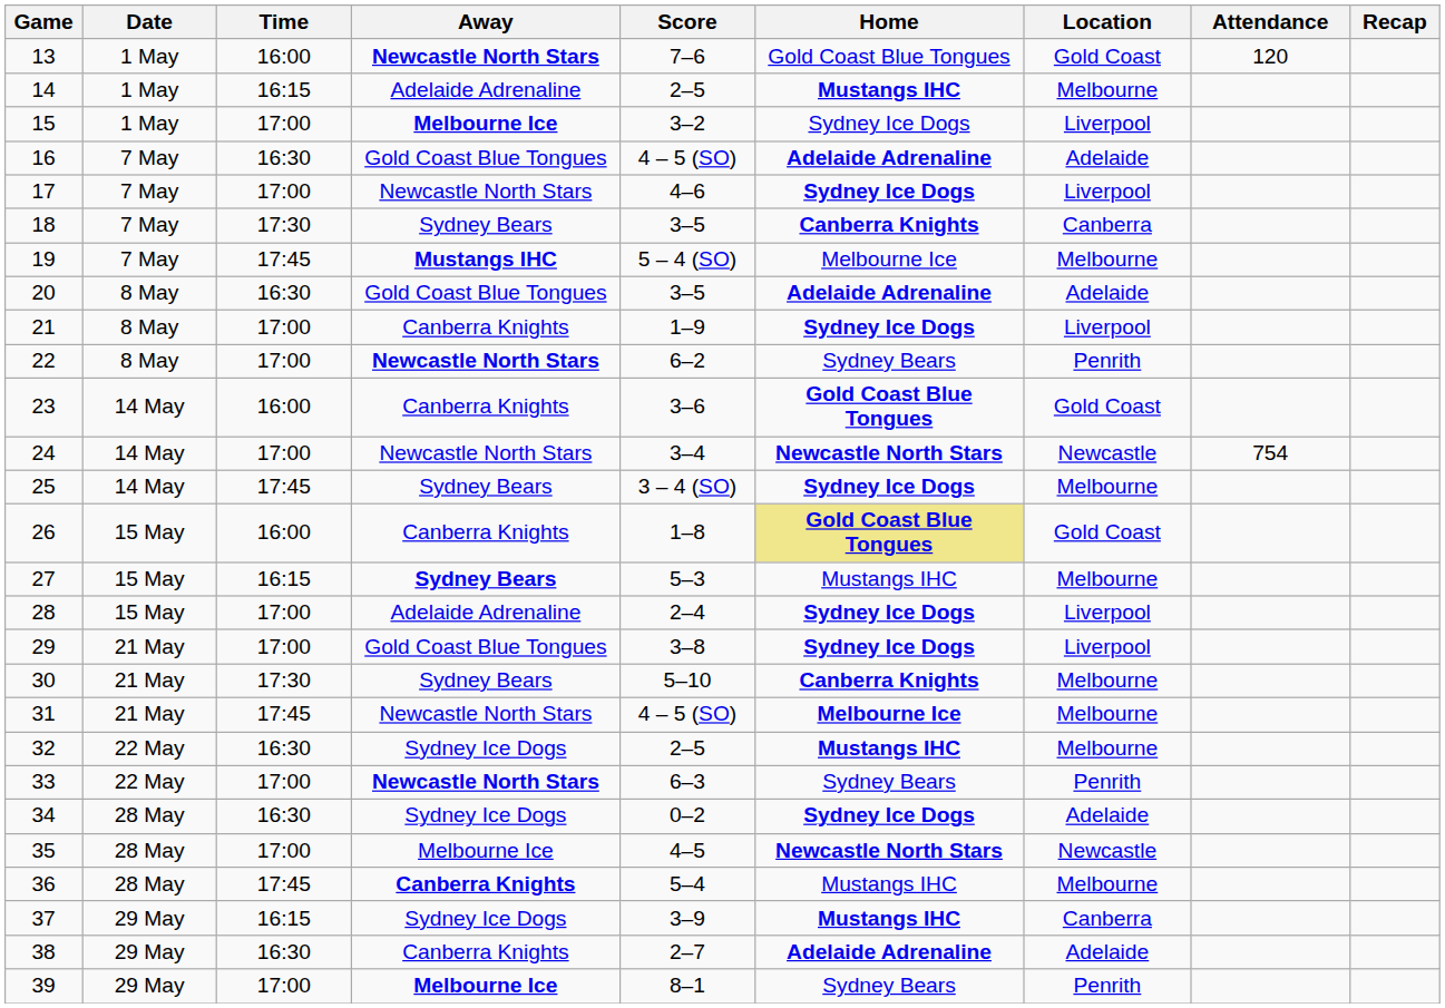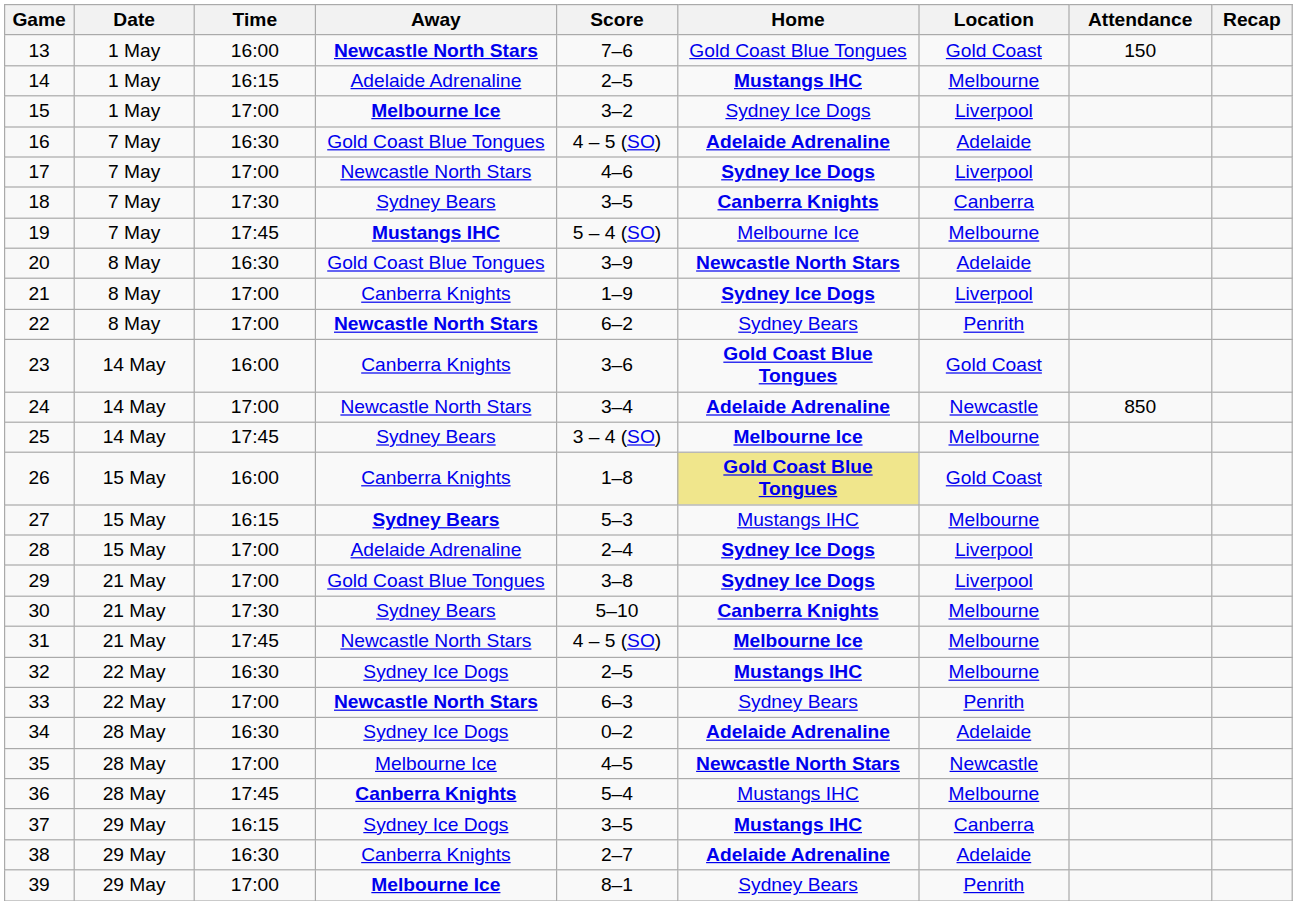13 | Attendance: 120 -> 150
20 | Score: 3–5 -> 3–9
20 | Home: Adelaide Adrenaline -> Newcastle North Stars
24 | Home: Newcastle North Stars -> Adelaide Adrenaline
24 | Attendance: 754 -> 850
25 | Home: Sydney Ice Dogs -> Melbourne Ice
34 | Home: Sydney Ice Dogs -> Adelaide Adrenaline
37 | Score: 3–9 -> 3–5
